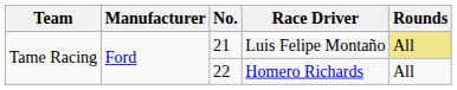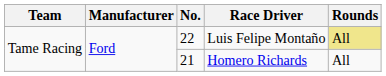Luis Felipe Montaño | No.: 21 -> 22
Homero Richards | No.: 22 -> 21
